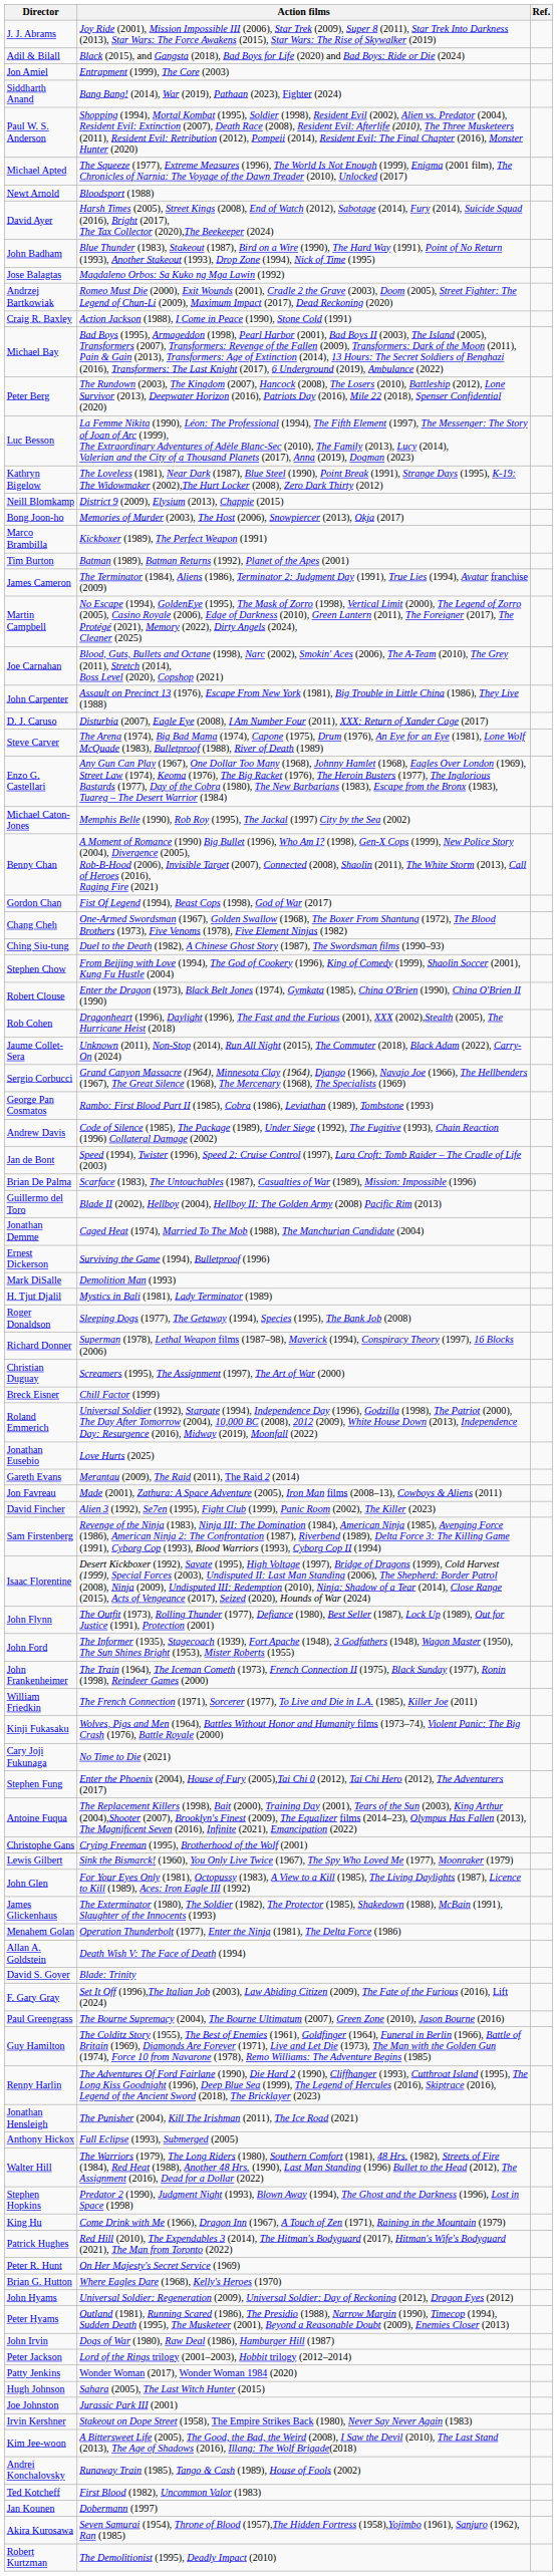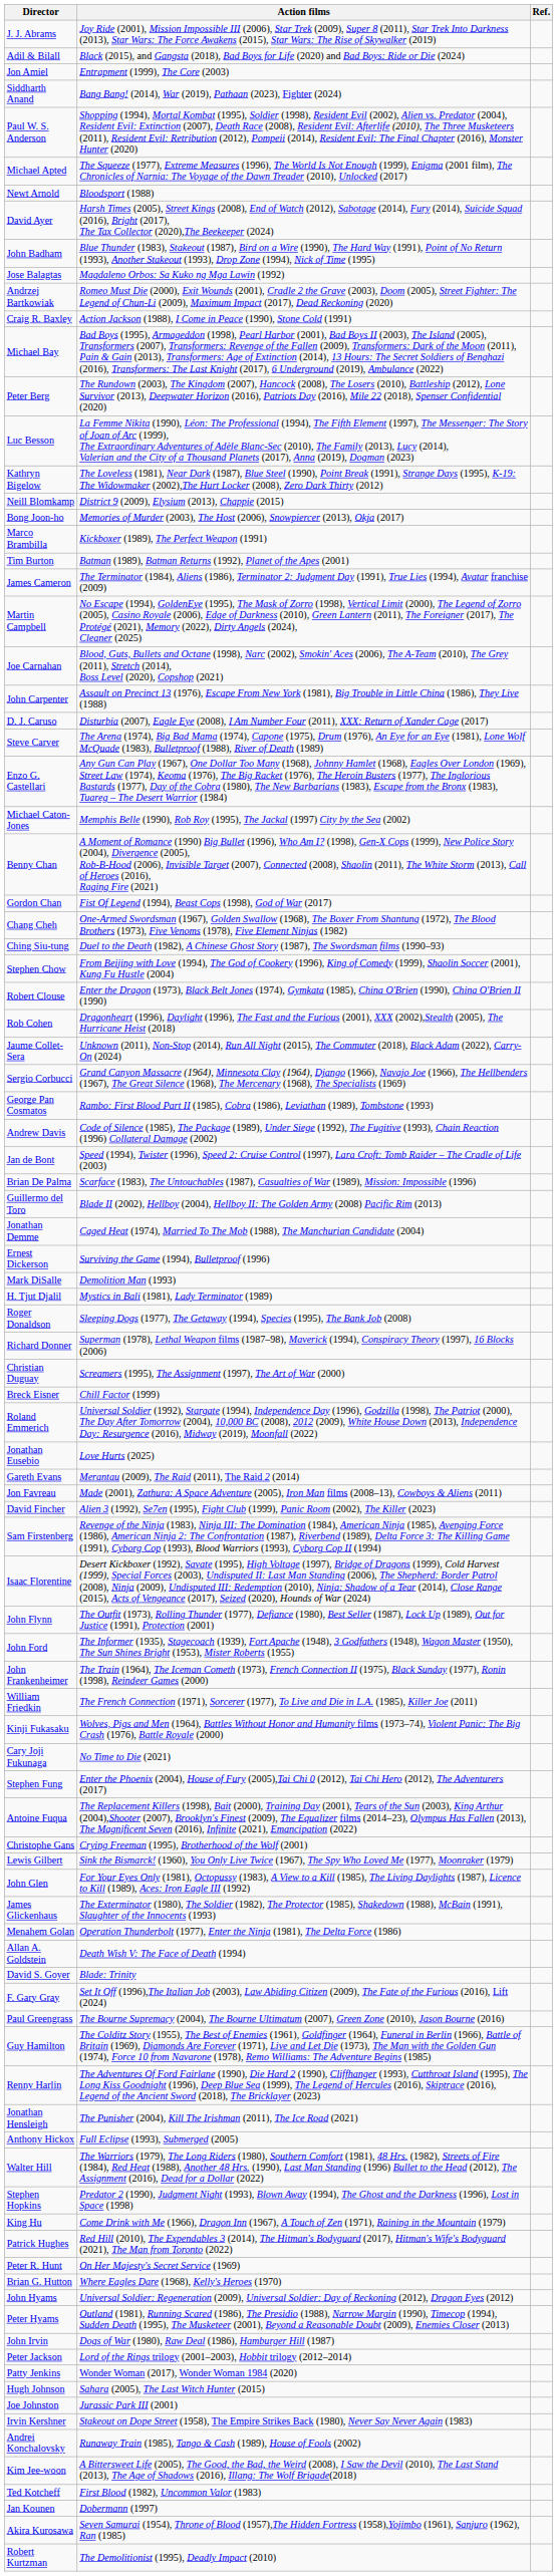rows swapped: Kim Jee-woon <-> Andrei Konchalovsky
